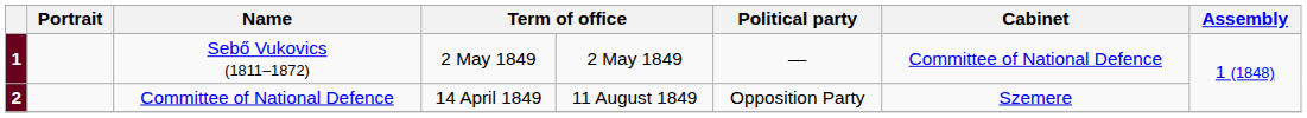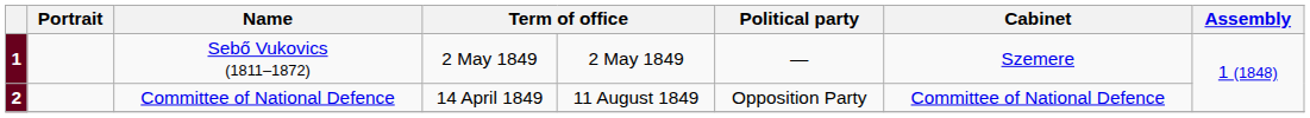1 | Cabinet: Committee of National Defence -> Szemere
2 | Cabinet: Szemere -> Committee of National Defence
